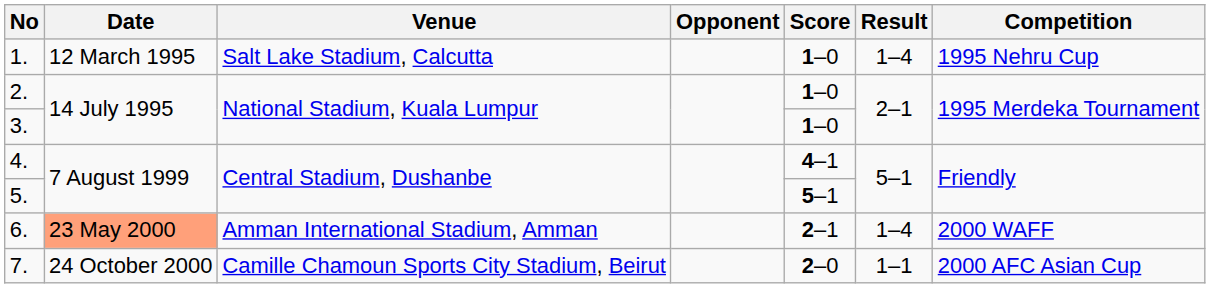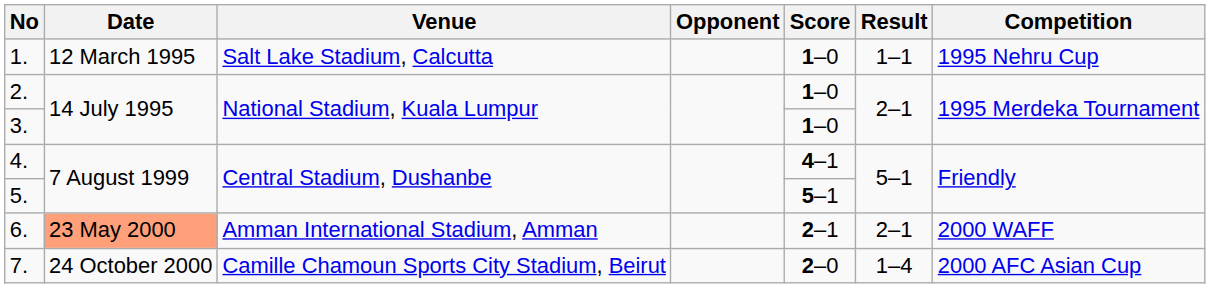1. | Result: 1–4 -> 1–1
6. | Result: 1–4 -> 2–1
7. | Result: 1–1 -> 1–4
